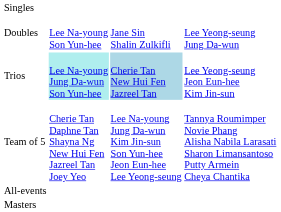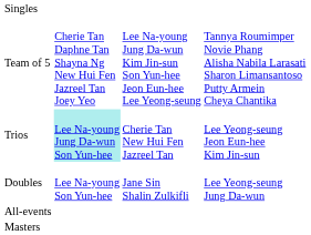rows swapped: Doubles <-> Team of 5
Trios | column 3: lightblue background -> no background
